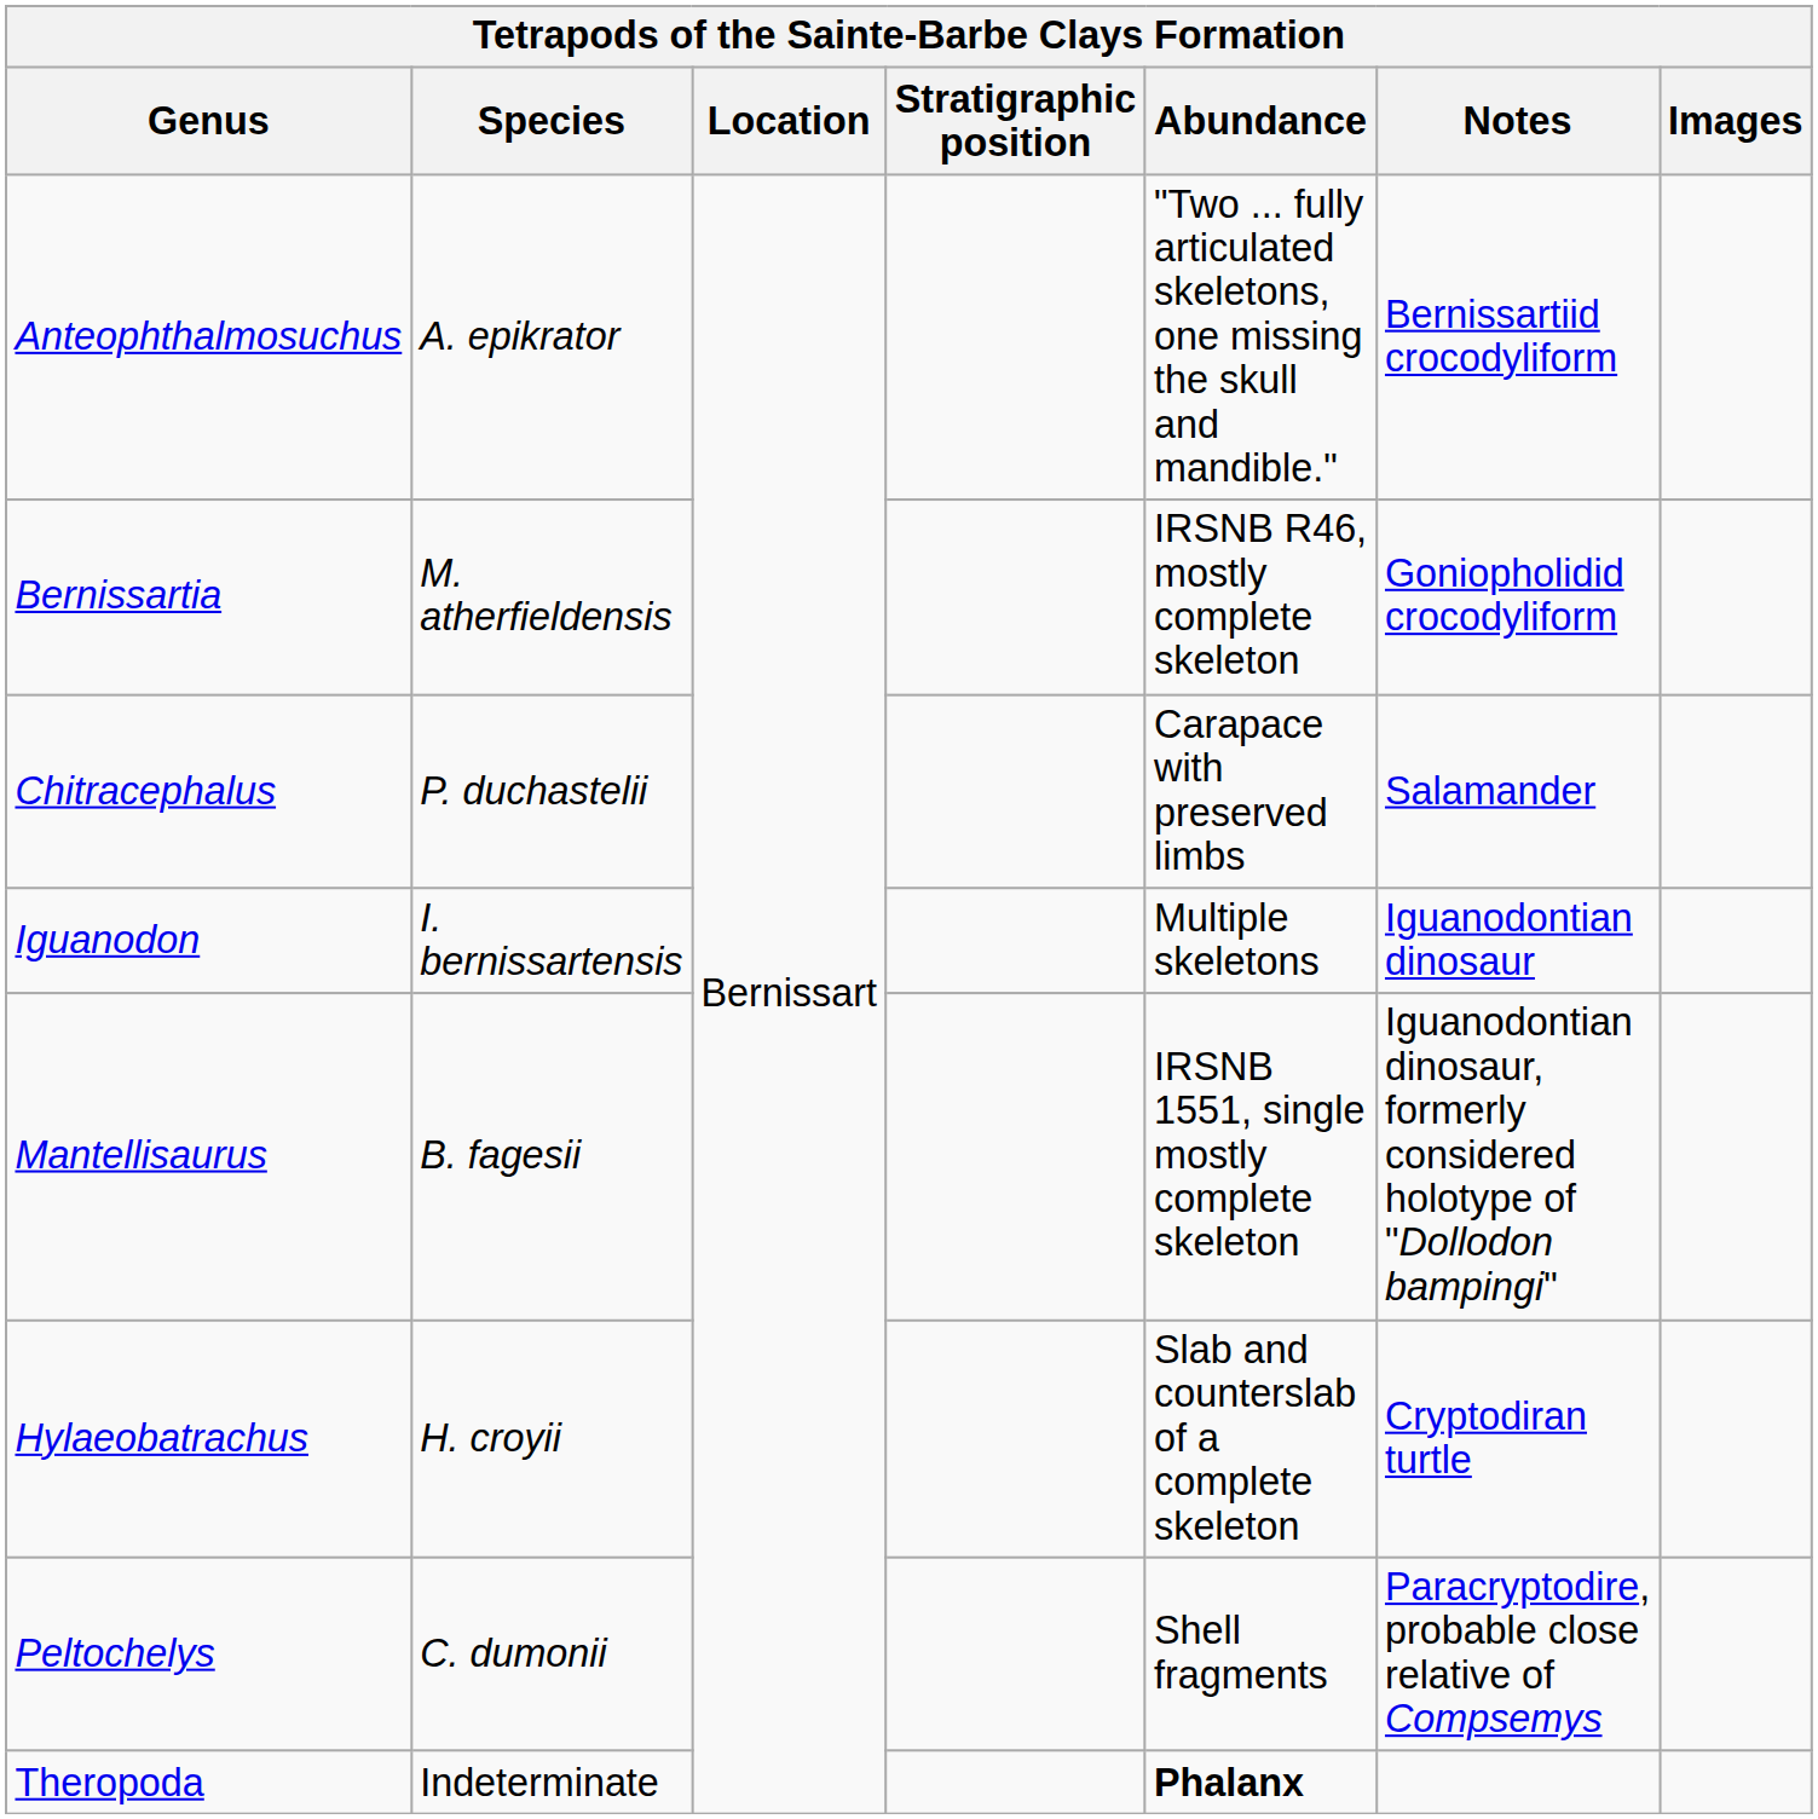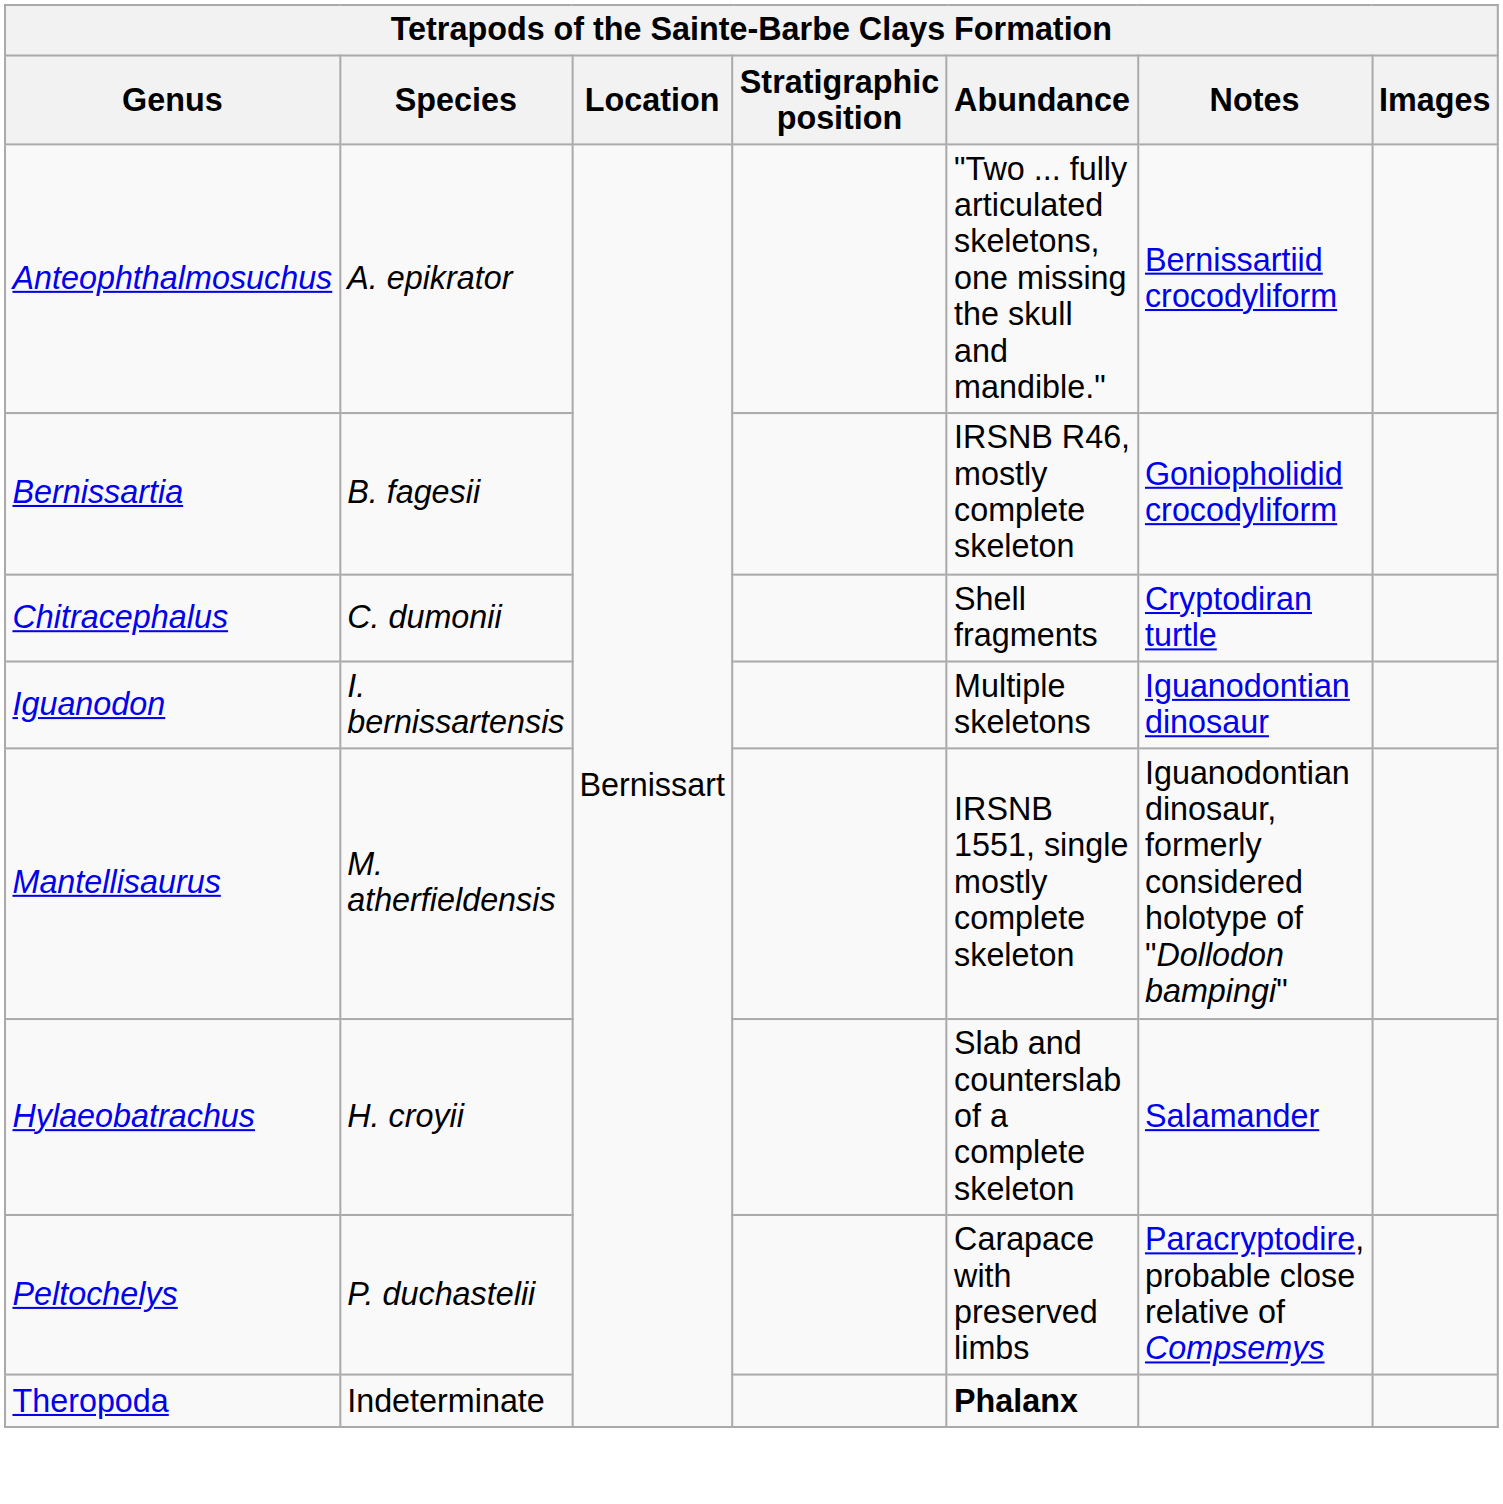Bernissartia | Species: M. atherfieldensis -> B. fagesii
Chitracephalus | Species: P. duchastelii -> C. dumonii
Chitracephalus | Abundance: Carapace with preserved limbs -> Shell fragments
Chitracephalus | Notes: Salamander -> Cryptodiran turtle
Mantellisaurus | Species: B. fagesii -> M. atherfieldensis
Hylaeobatrachus | Notes: Cryptodiran turtle -> Salamander
Peltochelys | Species: C. dumonii -> P. duchastelii
Peltochelys | Abundance: Shell fragments -> Carapace with preserved limbs
